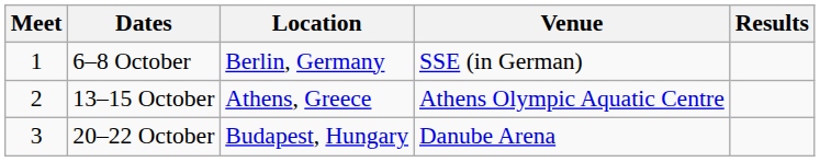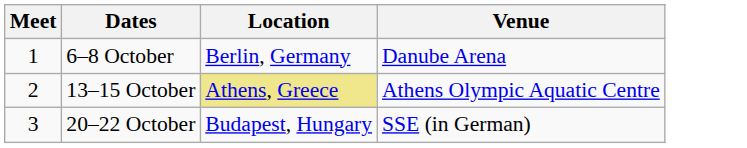- column: Results
6–8 October | Venue: SSE (in German) -> Danube Arena
13–15 October | Location: no background -> khaki background
20–22 October | Venue: Danube Arena -> SSE (in German)
